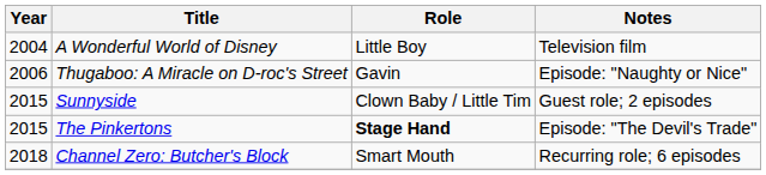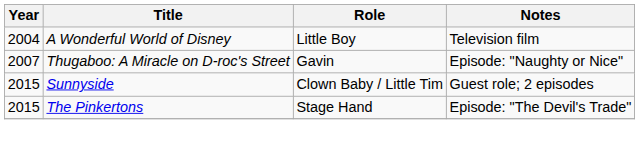Thugaboo: A Miracle on D-roc's Street | Year: 2006 -> 2007
The Pinkertons | Role: bold -> normal
- row: 2018 | Channel Zero: Butcher's Block | Smart Mouth | Recurring role; 6 episodes
